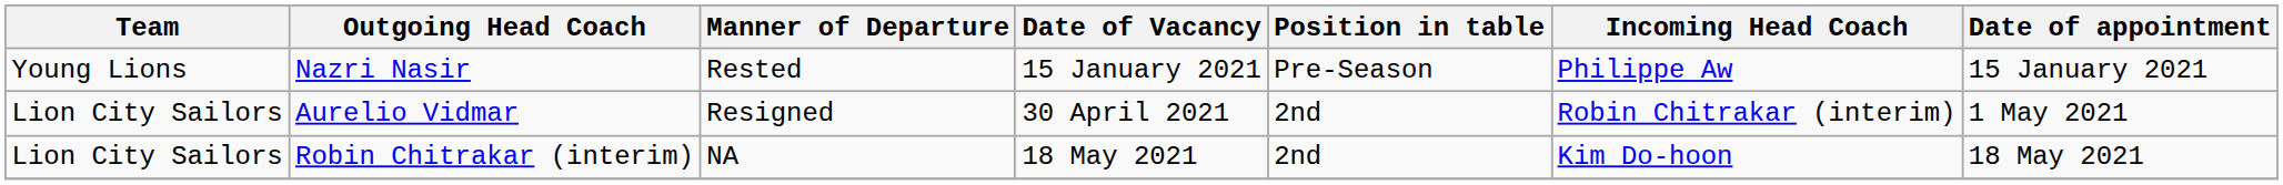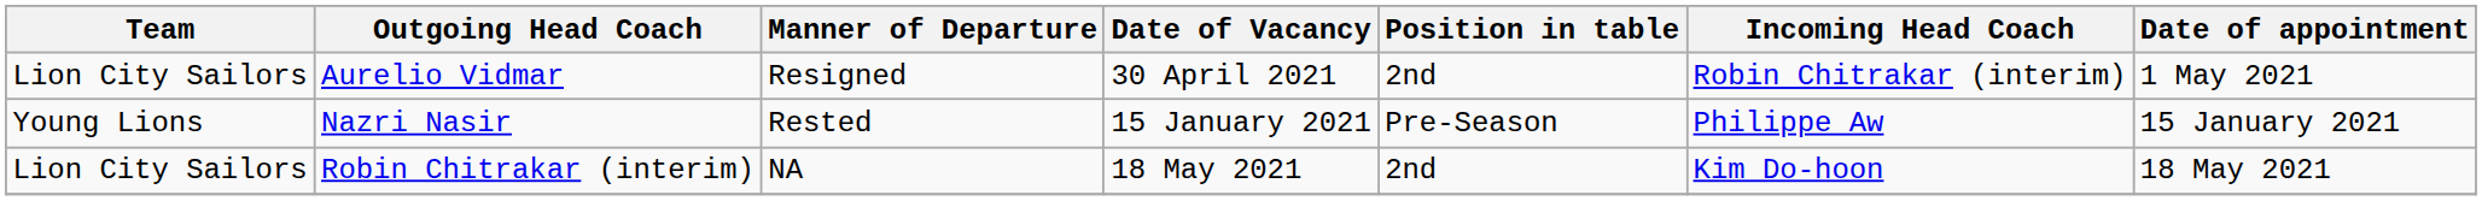rows swapped: Nazri Nasir <-> Aurelio Vidmar
